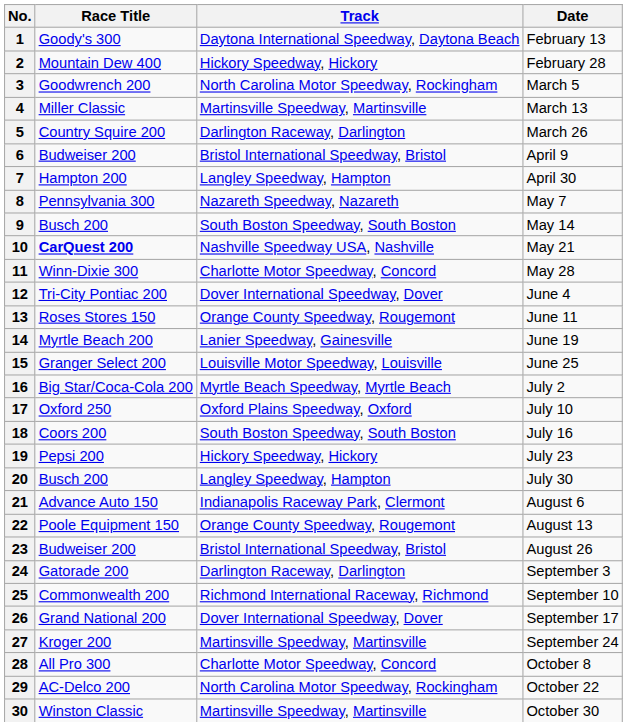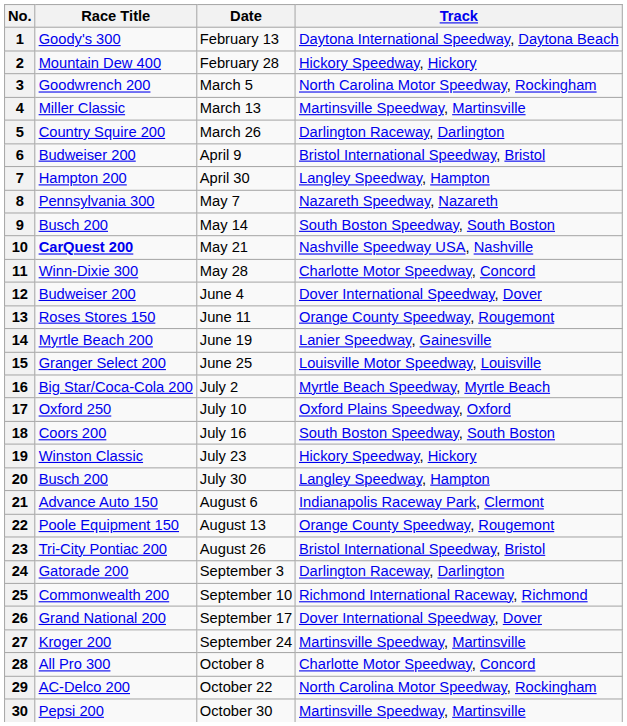columns swapped: Track <-> Date
12 | Race Title: Tri-City Pontiac 200 -> Budweiser 200
19 | Race Title: Pepsi 200 -> Winston Classic
23 | Race Title: Budweiser 200 -> Tri-City Pontiac 200
30 | Race Title: Winston Classic -> Pepsi 200
